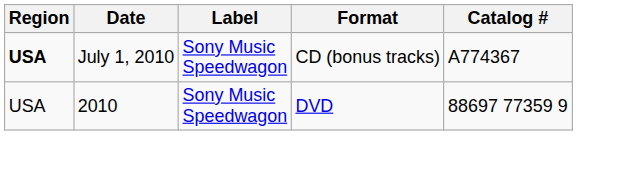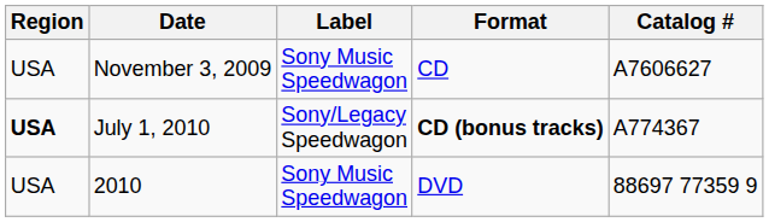+ row: USA | November 3, 2009 | Sony Music Speedwagon | CD | A7606627
July 1, 2010 | Label: Sony Music Speedwagon -> Sony/Legacy Speedwagon
July 1, 2010 | Format: normal -> bold
